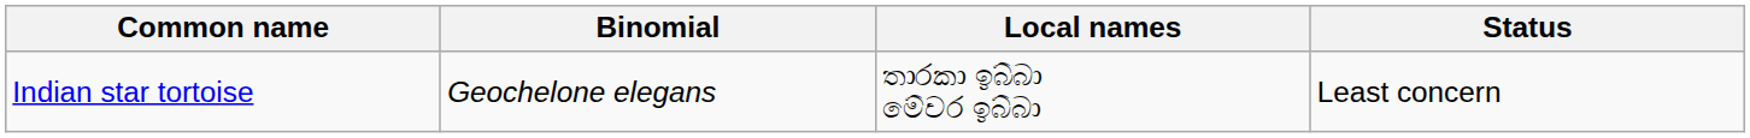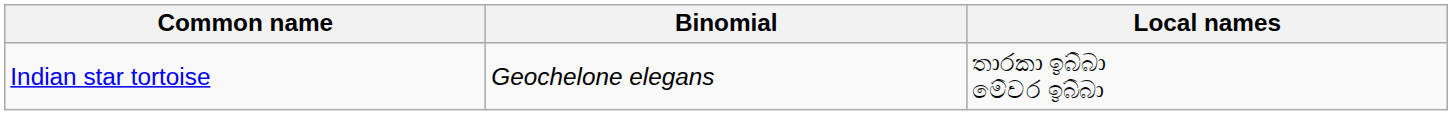- column: Status | Least concern
